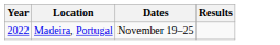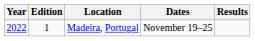+ column: Edition | 1
